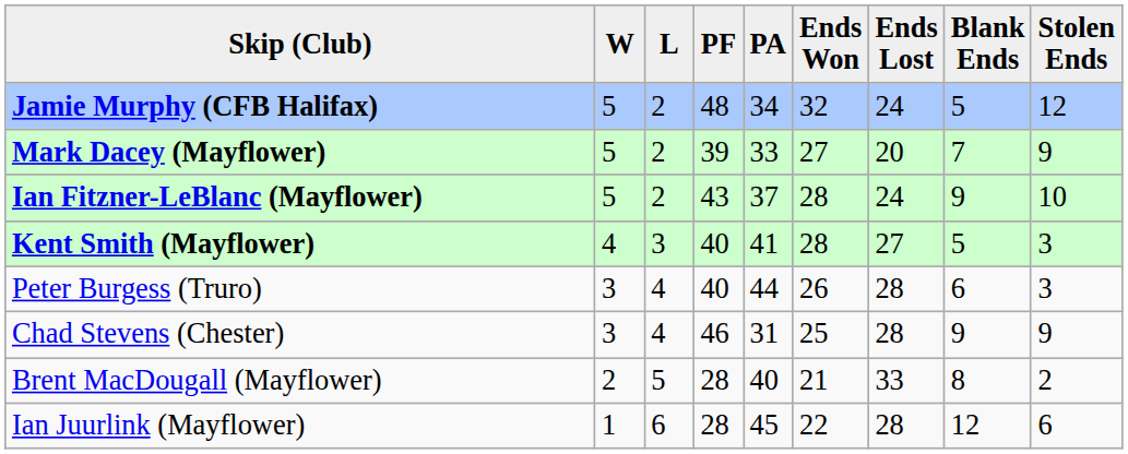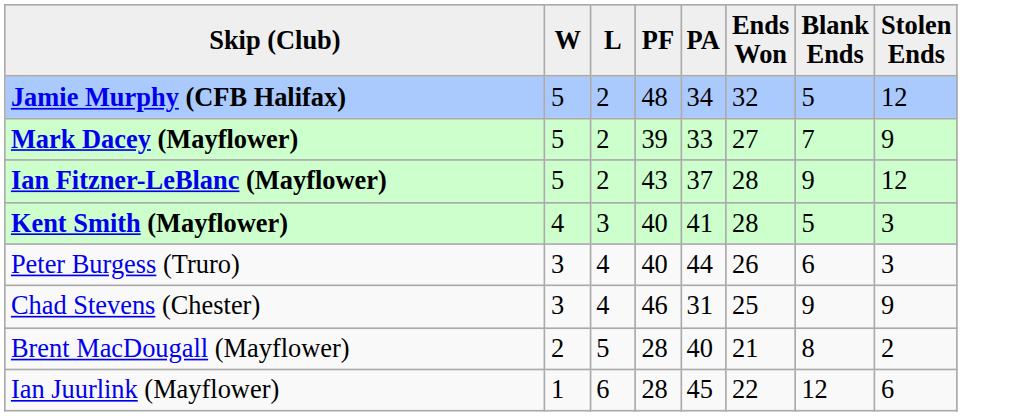- column: Ends Lost | 24 | 20 | 24 | 27 | 28 | 28 | 33 | 28
Ian Fitzner-LeBlanc (Mayflower) | Stolen Ends: 10 -> 12
